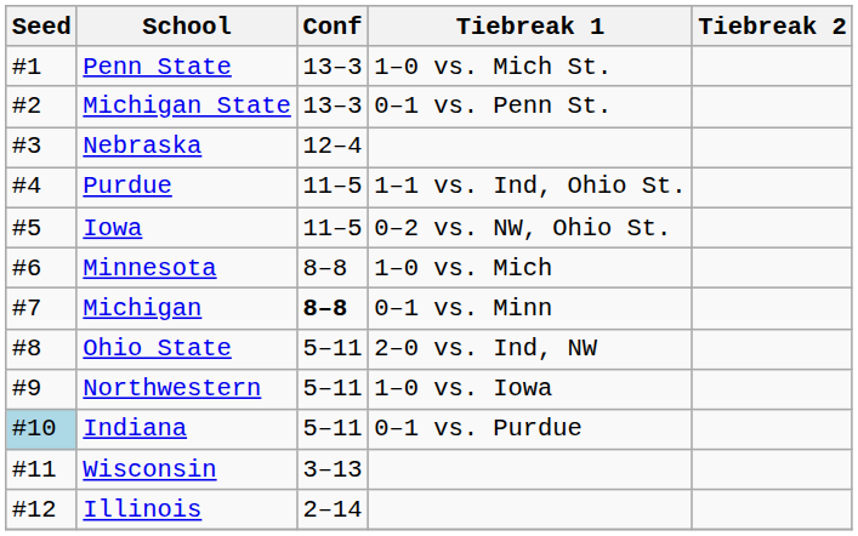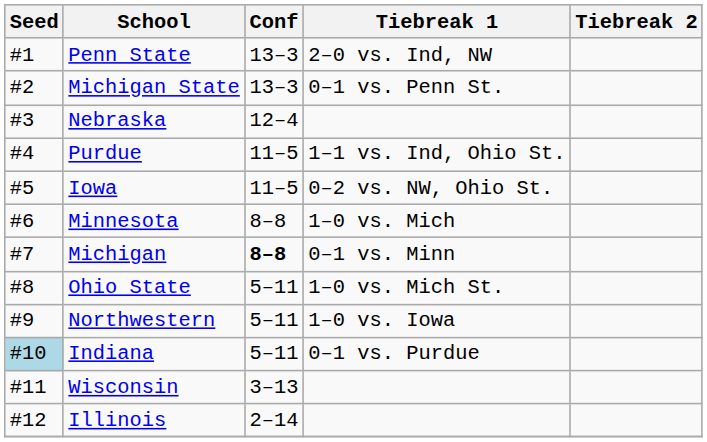Penn State | Tiebreak 1: 1–0 vs. Mich St. -> 2–0 vs. Ind, NW
Ohio State | Tiebreak 1: 2–0 vs. Ind, NW -> 1–0 vs. Mich St.
